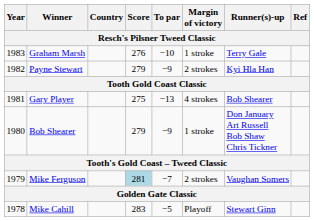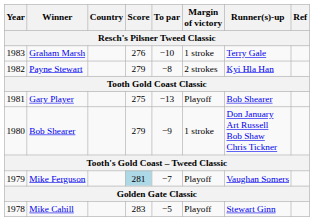Payne Stewart | To par: −9 -> −8
Gary Player | Margin of victory: 4 strokes -> Playoff
Mike Ferguson | Margin of victory: 2 strokes -> Playoff
